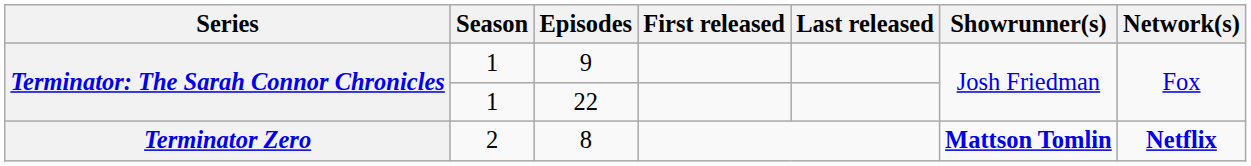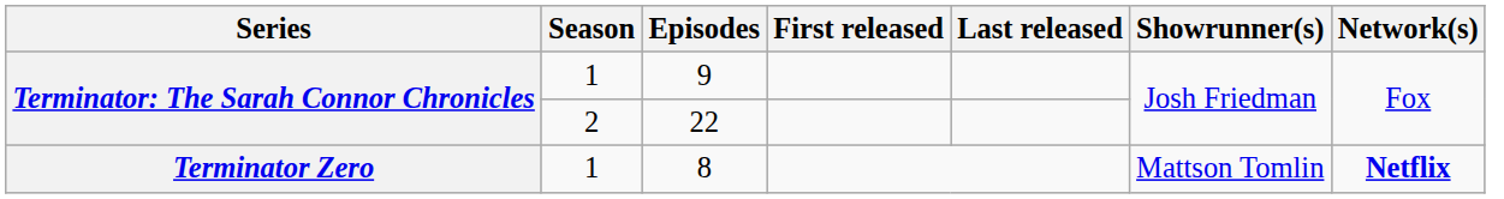22 | Season: 1 -> 2
8 | Season: 2 -> 1
8 | Showrunner(s): bold -> normal
